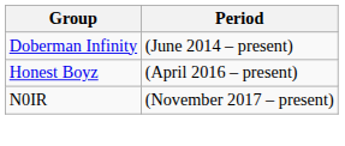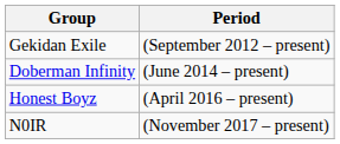+ row: Gekidan Exile | (September 2012 – present)
